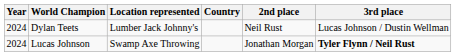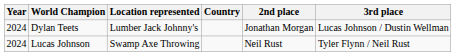Dylan Teets | 2nd place: Neil Rust -> Jonathan Morgan
Lucas Johnson | 2nd place: Jonathan Morgan -> Neil Rust
Lucas Johnson | 3rd place: bold -> normal
